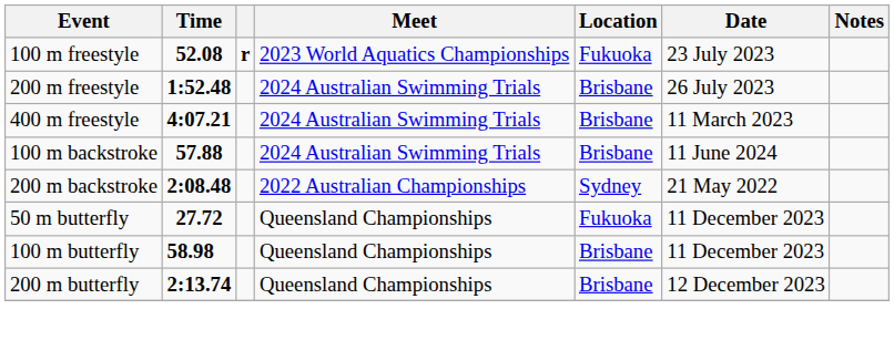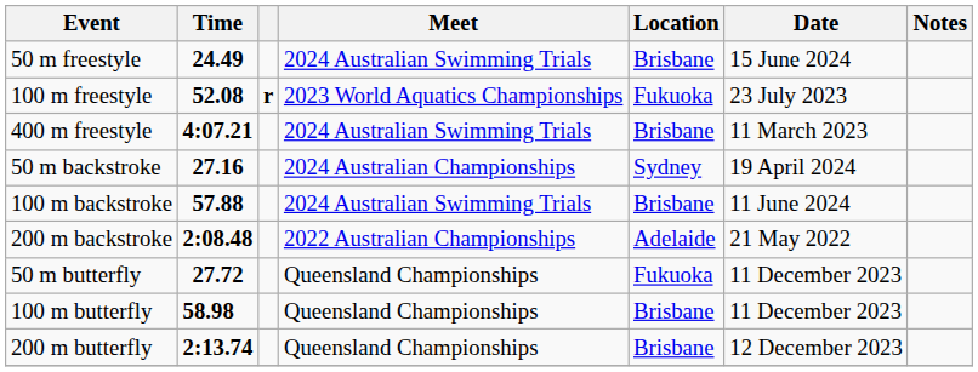+ row: 50 m freestyle | 24.49 | 2024 Australian Swimming Trials | Brisbane | 15 June 2024
- row: 200 m freestyle | 1:52.48 | 2024 Australian Swimming Trials | Brisbane | 26 July 2023
+ row: 50 m backstroke | 27.16 | 2024 Australian Championships | Sydney | 19 April 2024
200 m backstroke | Location: Sydney -> Adelaide
